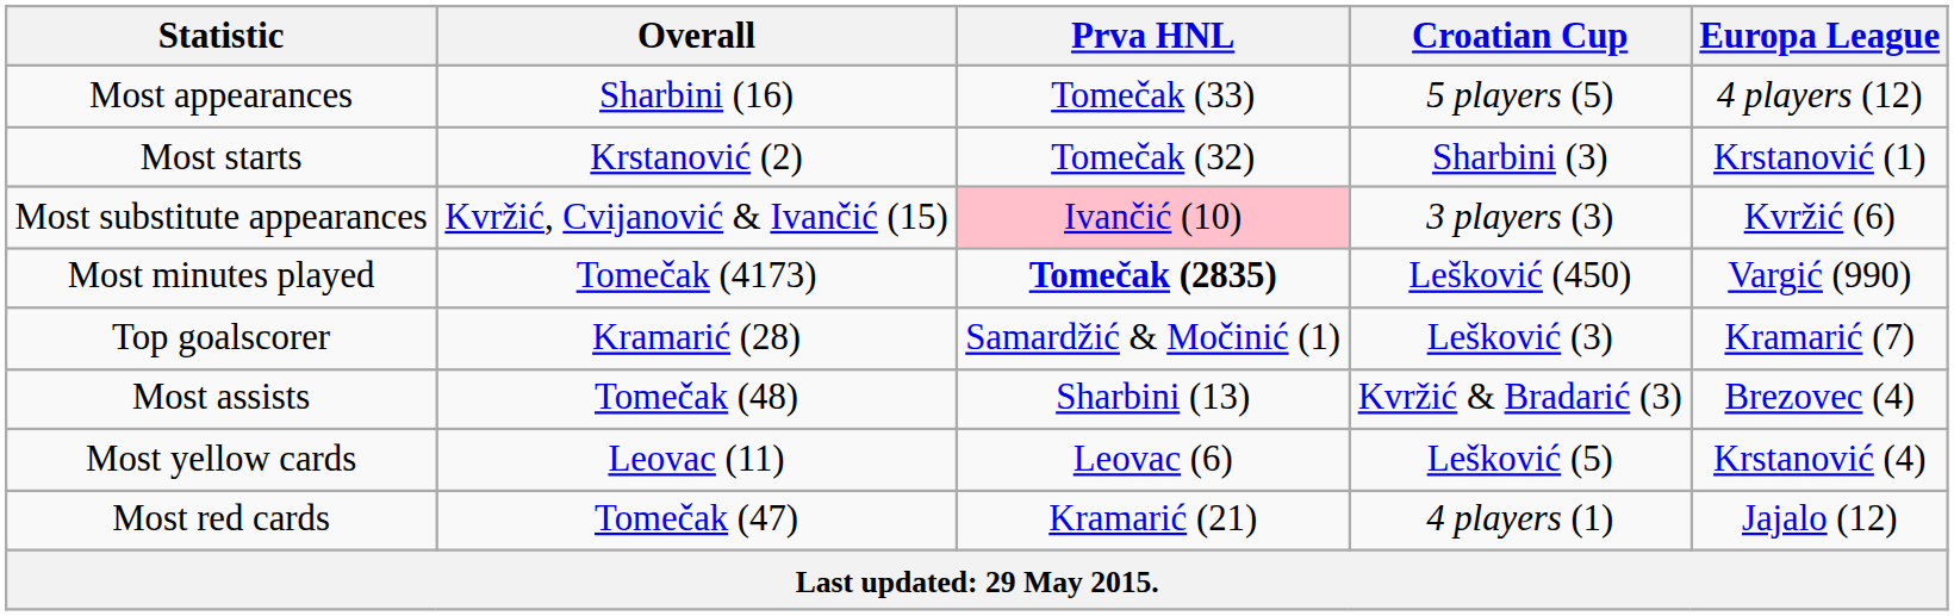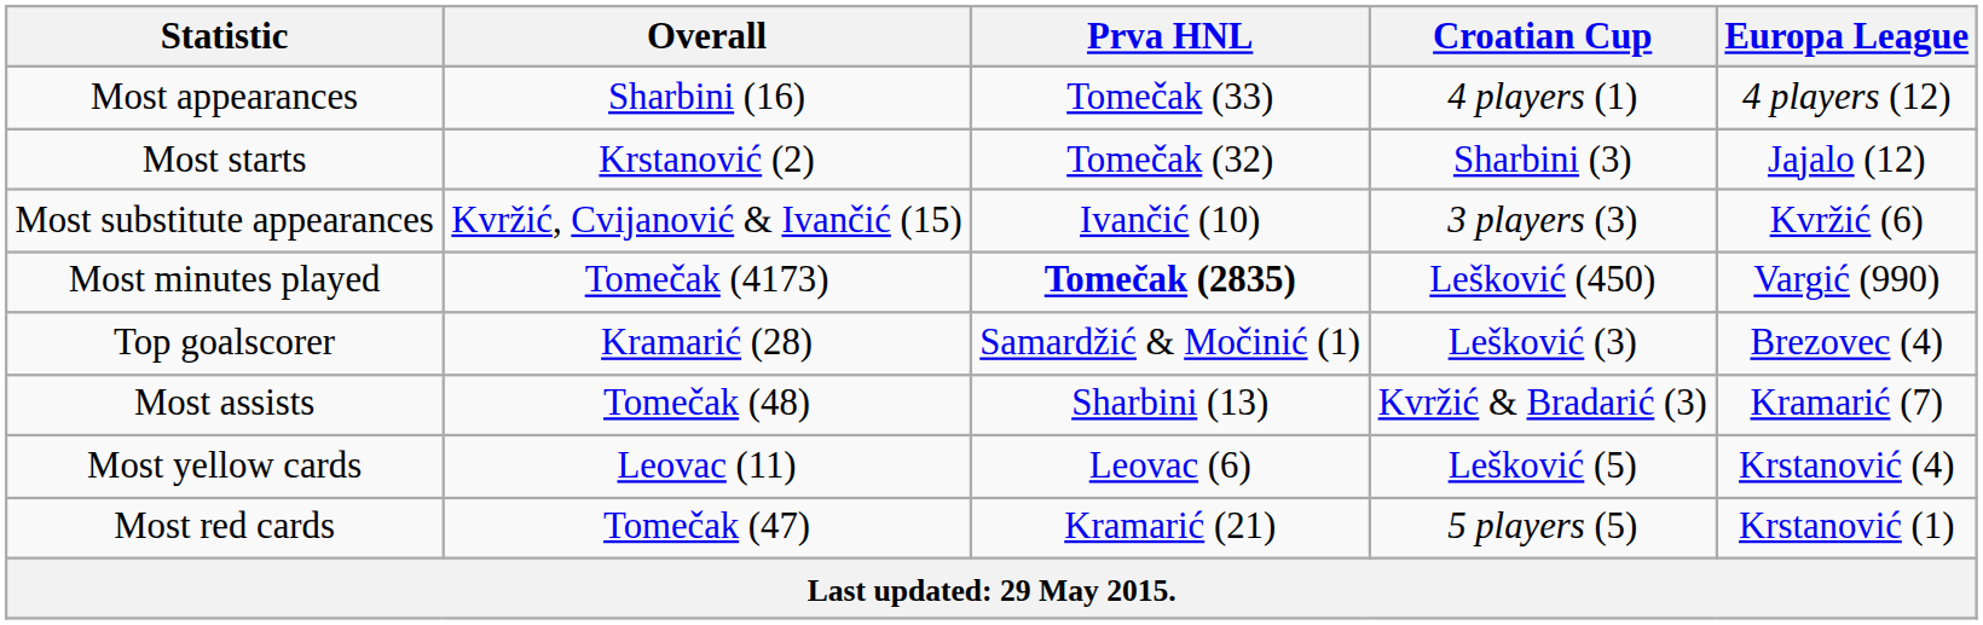Most appearances | Croatian Cup: 5 players (5) -> 4 players (1)
Most starts | Europa League: Krstanović (1) -> Jajalo (12)
Most substitute appearances | Prva HNL: pink background -> no background
Top goalscorer | Europa League: Kramarić (7) -> Brezovec (4)
Most assists | Europa League: Brezovec (4) -> Kramarić (7)
Most red cards | Croatian Cup: 4 players (1) -> 5 players (5)
Most red cards | Europa League: Jajalo (12) -> Krstanović (1)
